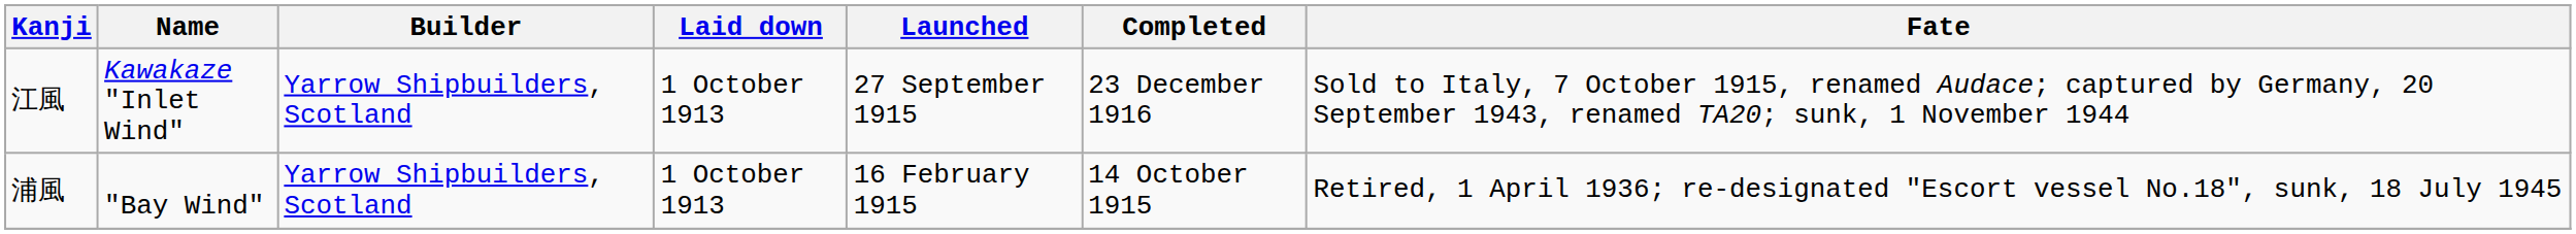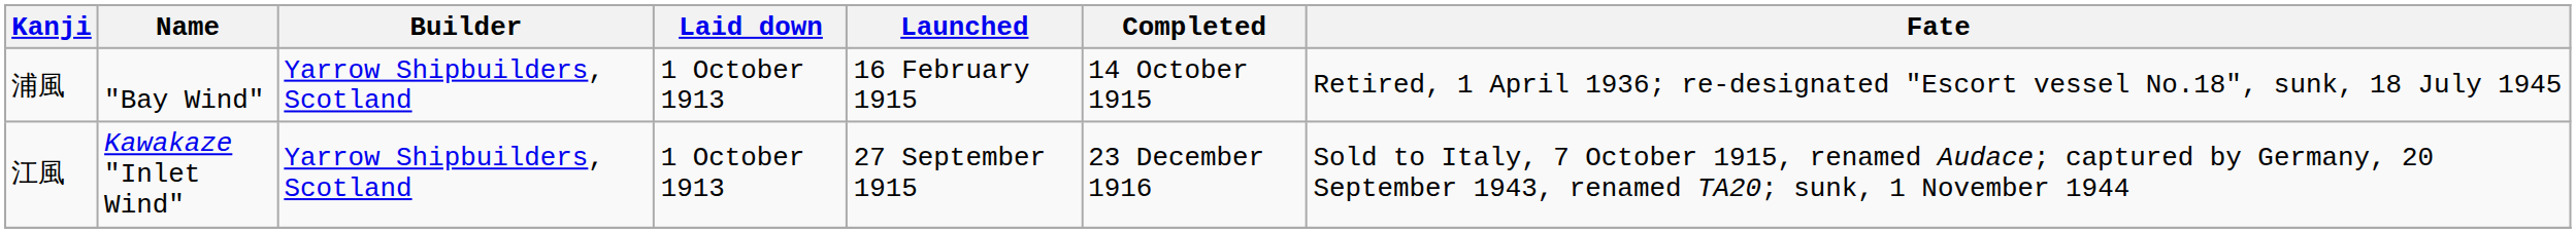rows swapped: 浦風 <-> 江風
